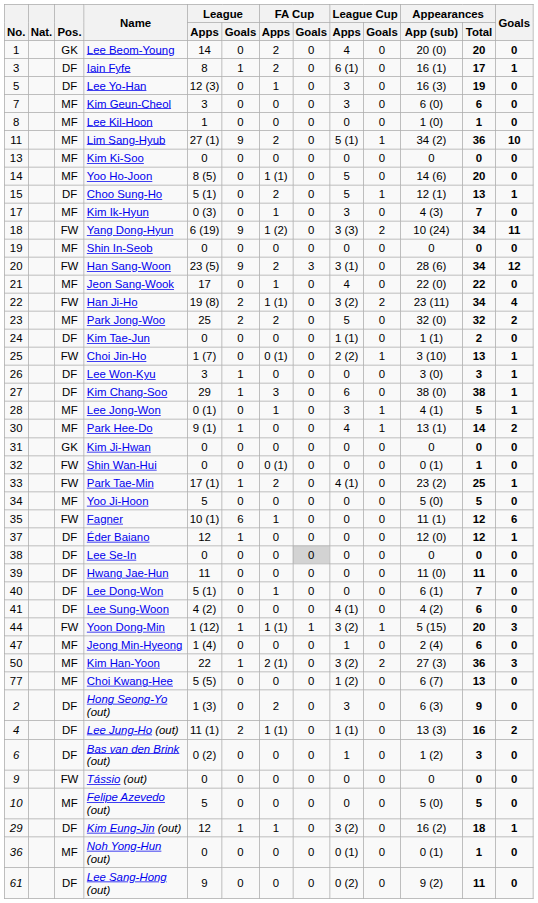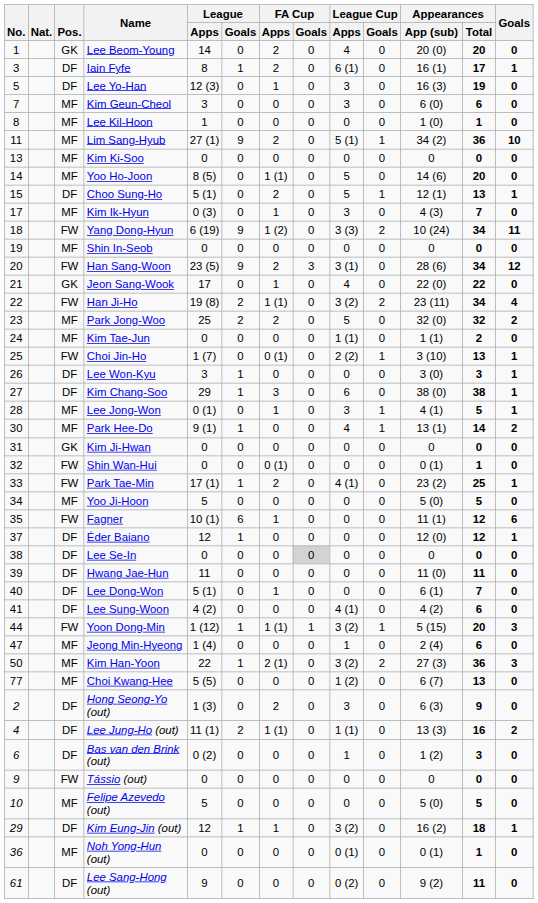Jeon Sang-Wook | Pos.: MF -> GK
Kim Tae-Jun | Pos.: DF -> MF
